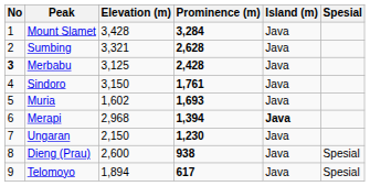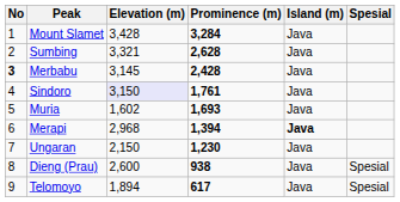Merbabu | Elevation (m): 3,125 -> 3,145
Sindoro | Elevation (m): no background -> lavender background
